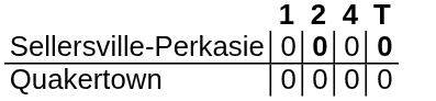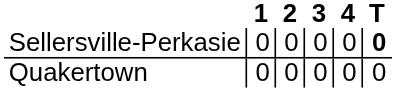+ column: 3 | 0 | 0
Sellersville-Perkasie | 2: bold -> normal
